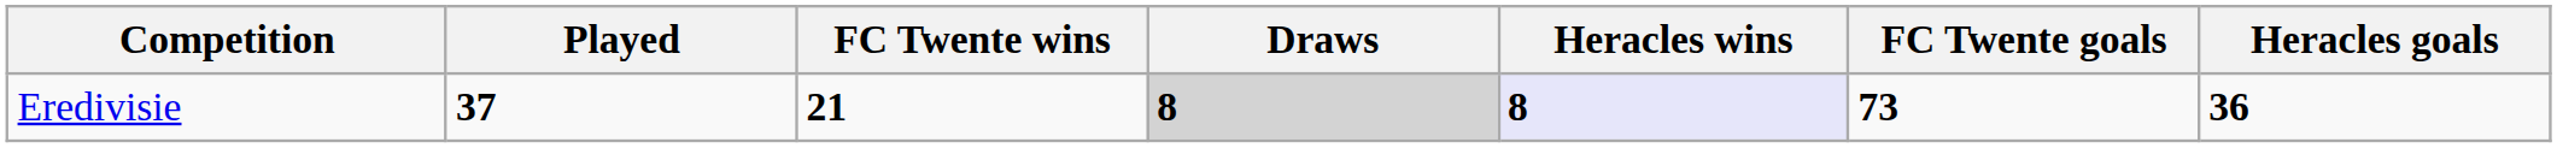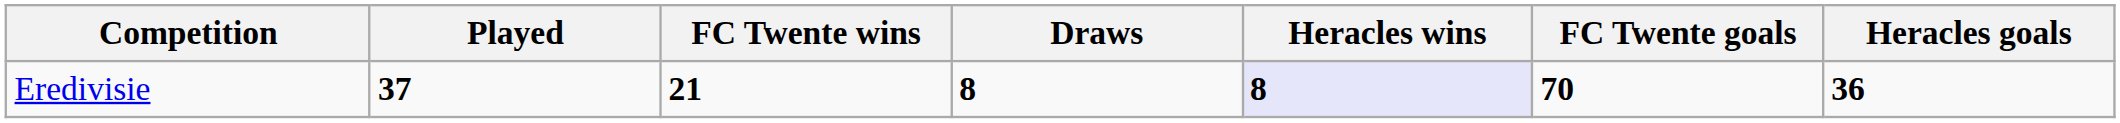Eredivisie | Draws: lightgrey background -> no background
Eredivisie | FC Twente goals: 73 -> 70
